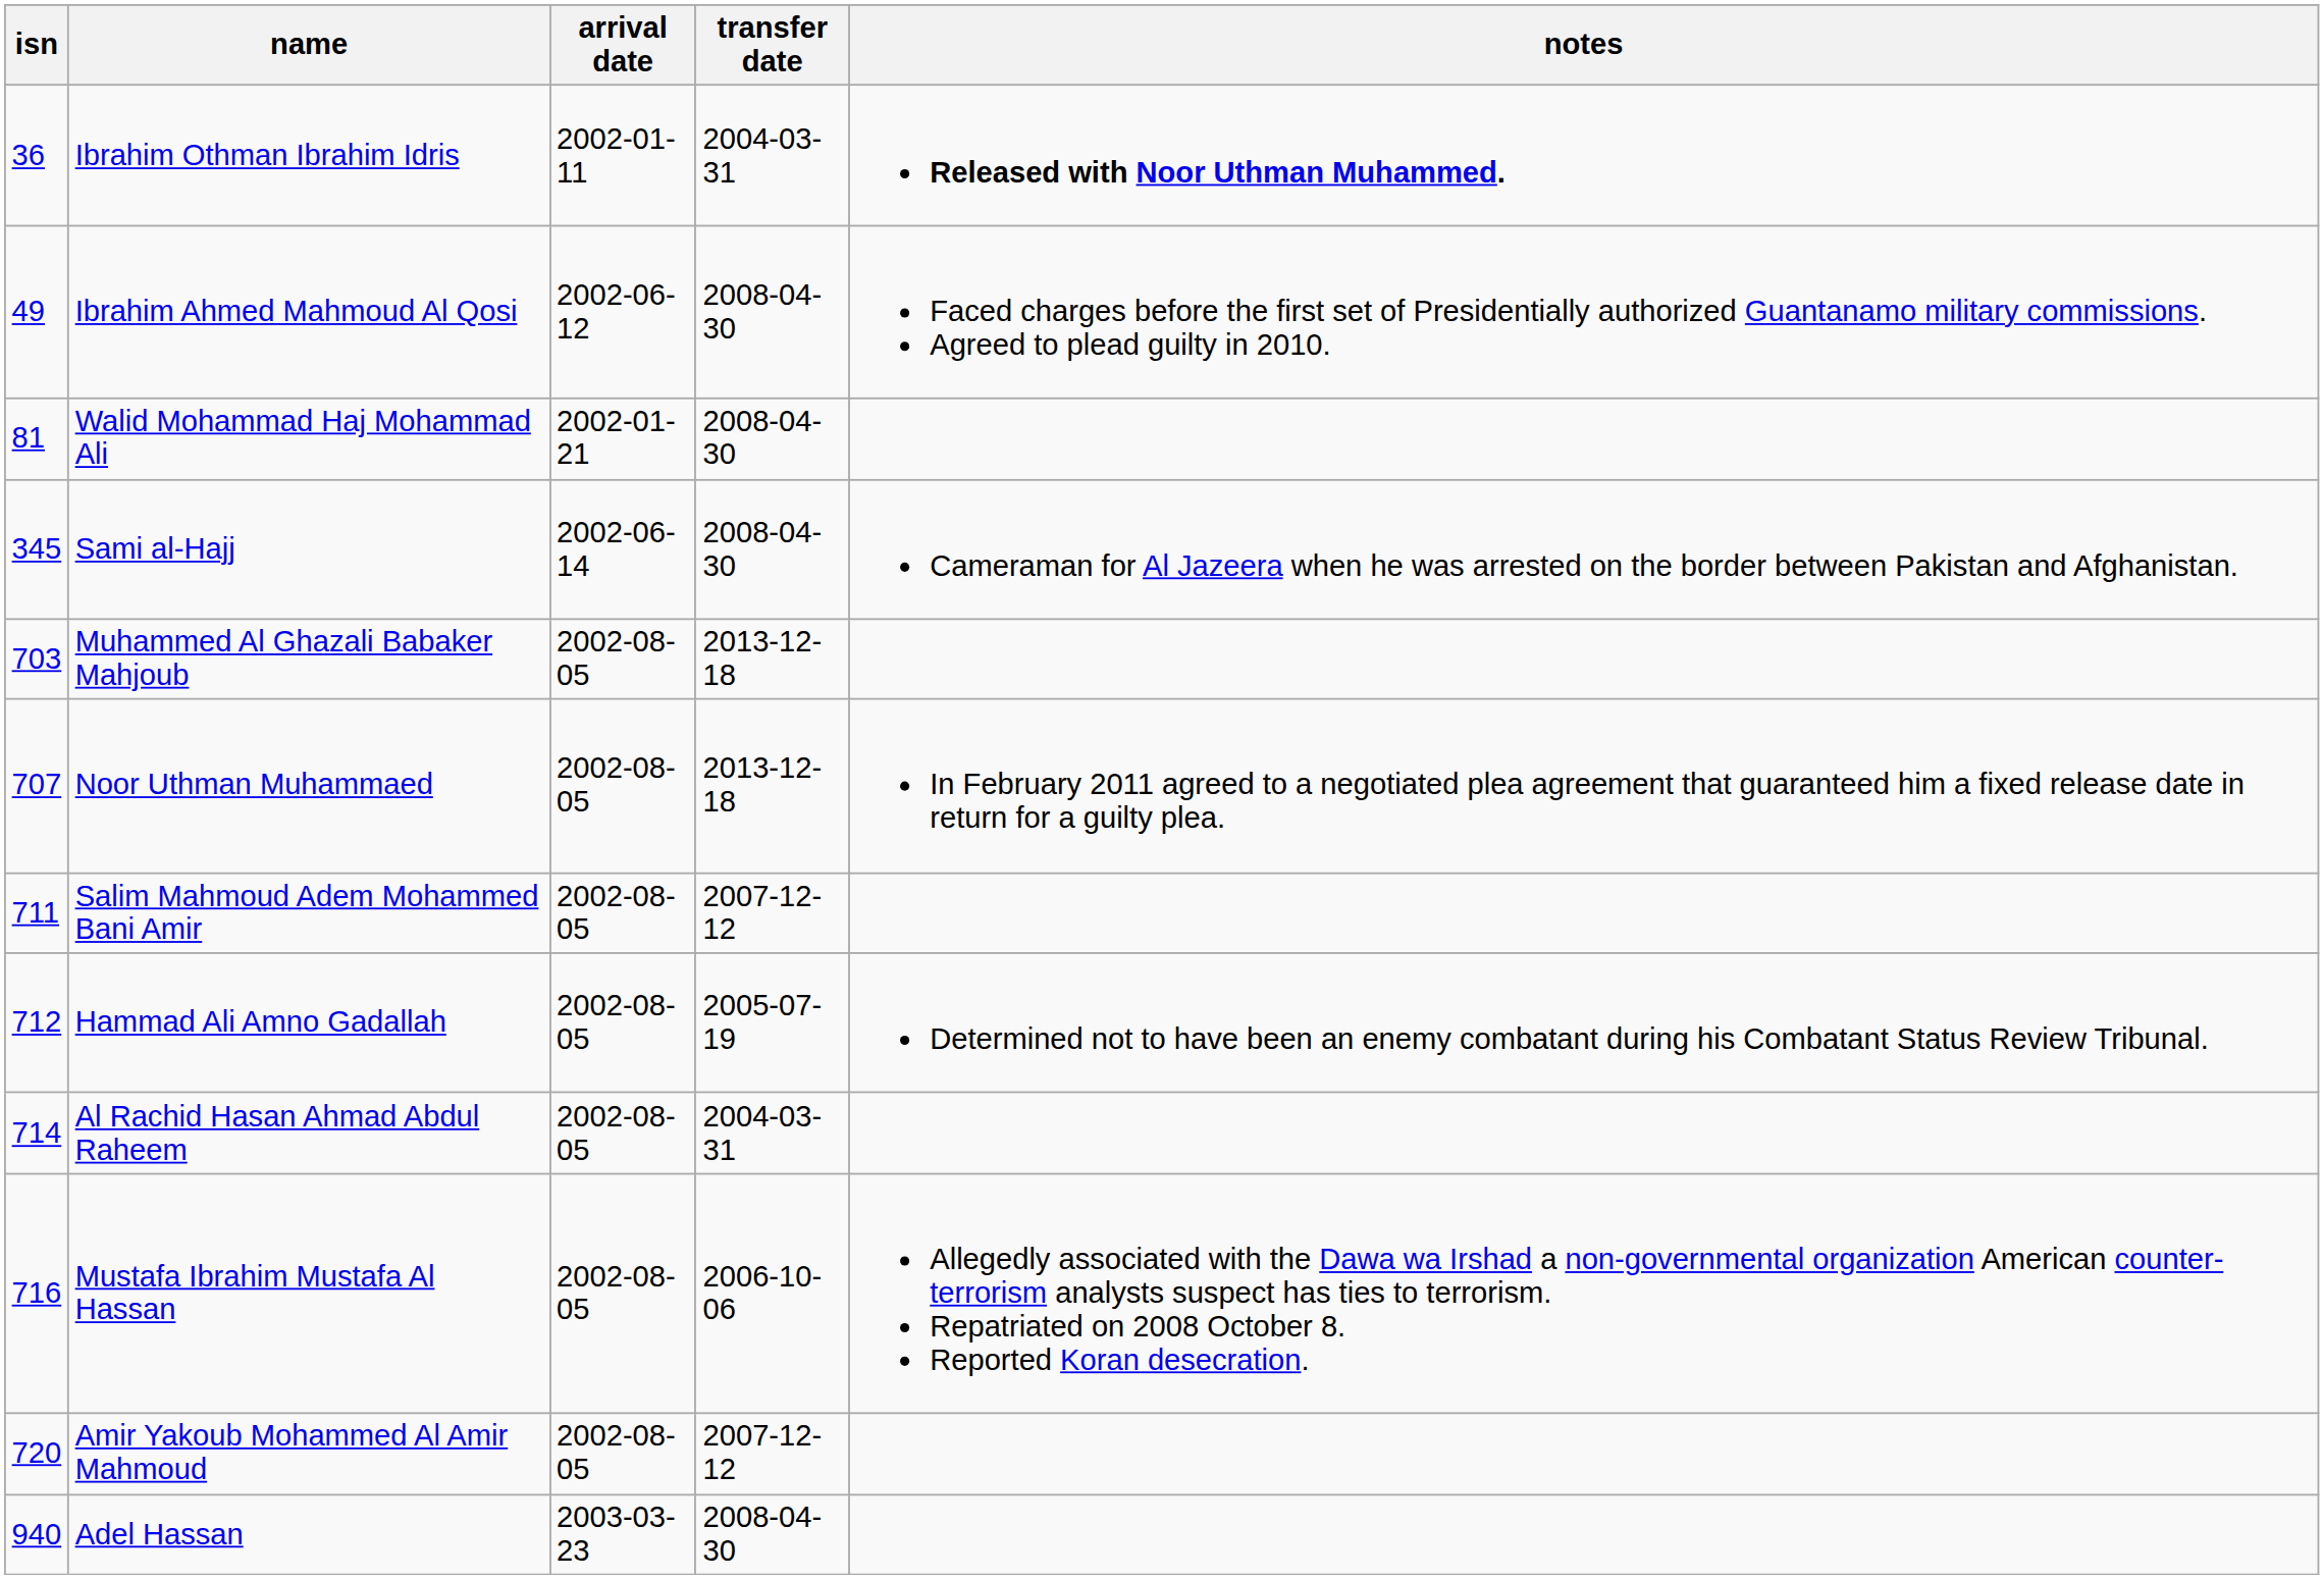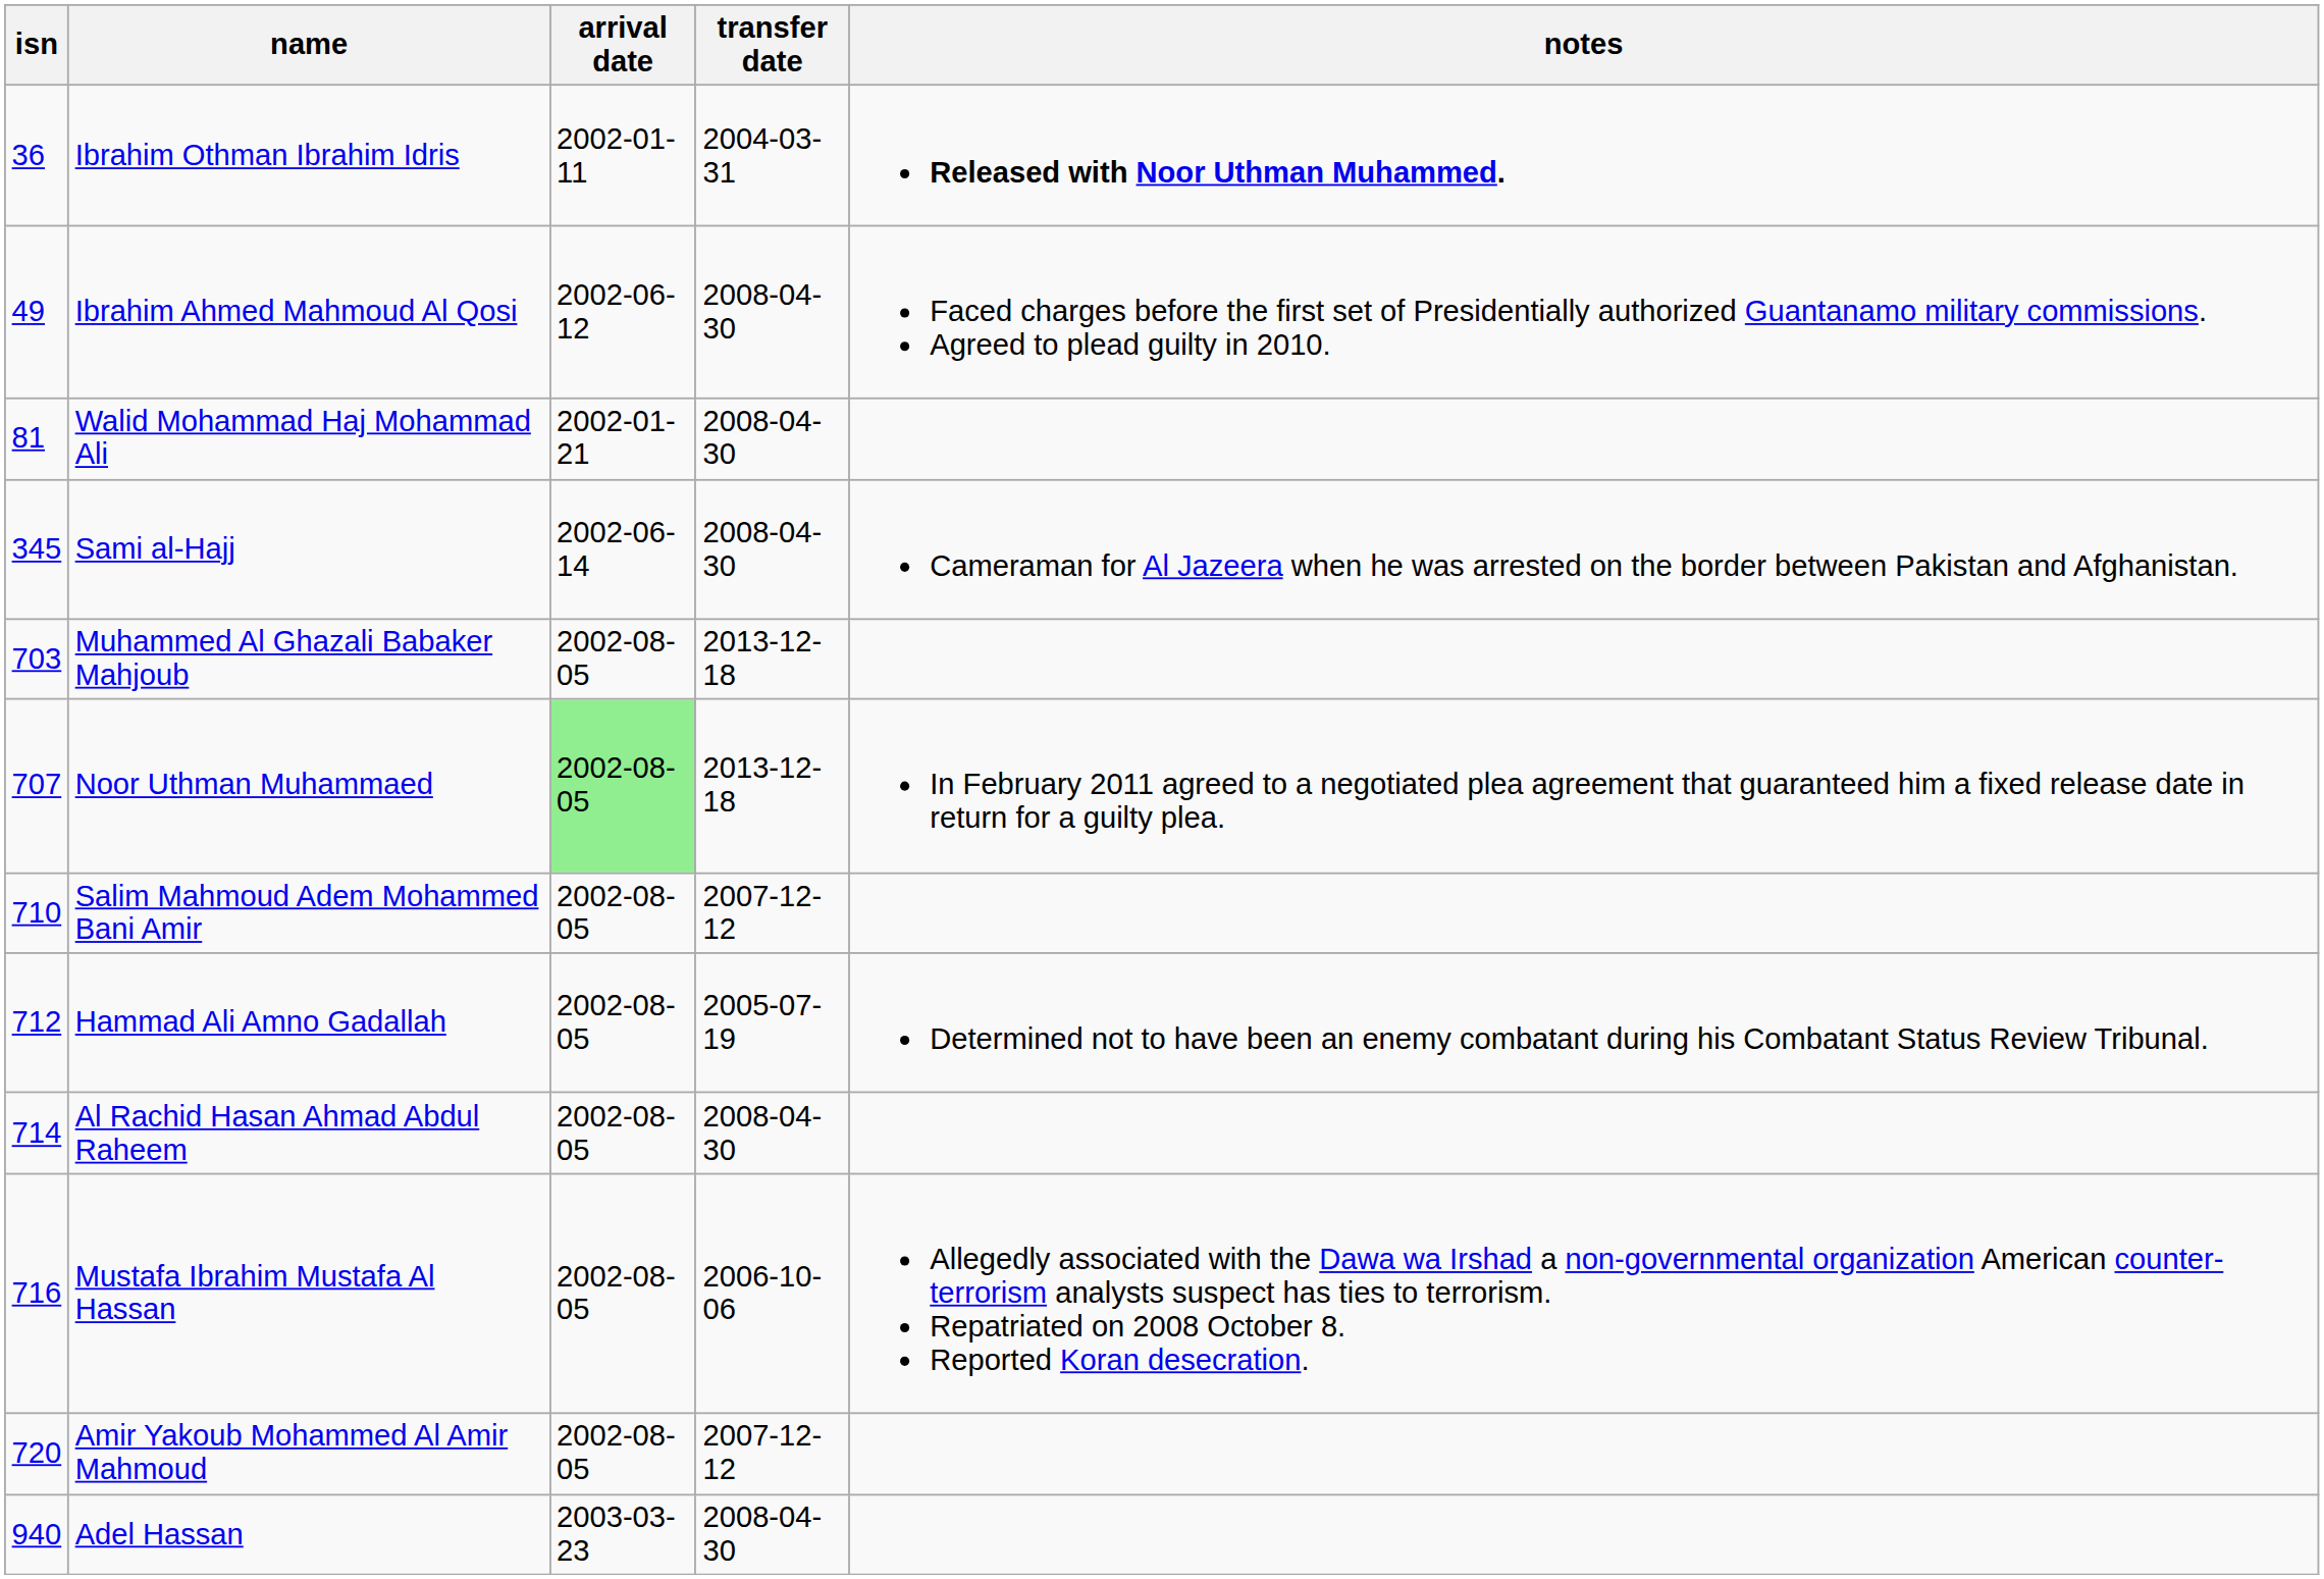Noor Uthman Muhammaed | arrival date: no background -> lightgreen background
Salim Mahmoud Adem Mohammed Bani Amir | isn: 711 -> 710
Al Rachid Hasan Ahmad Abdul Raheem | transfer date: 2004-03-31 -> 2008-04-30
